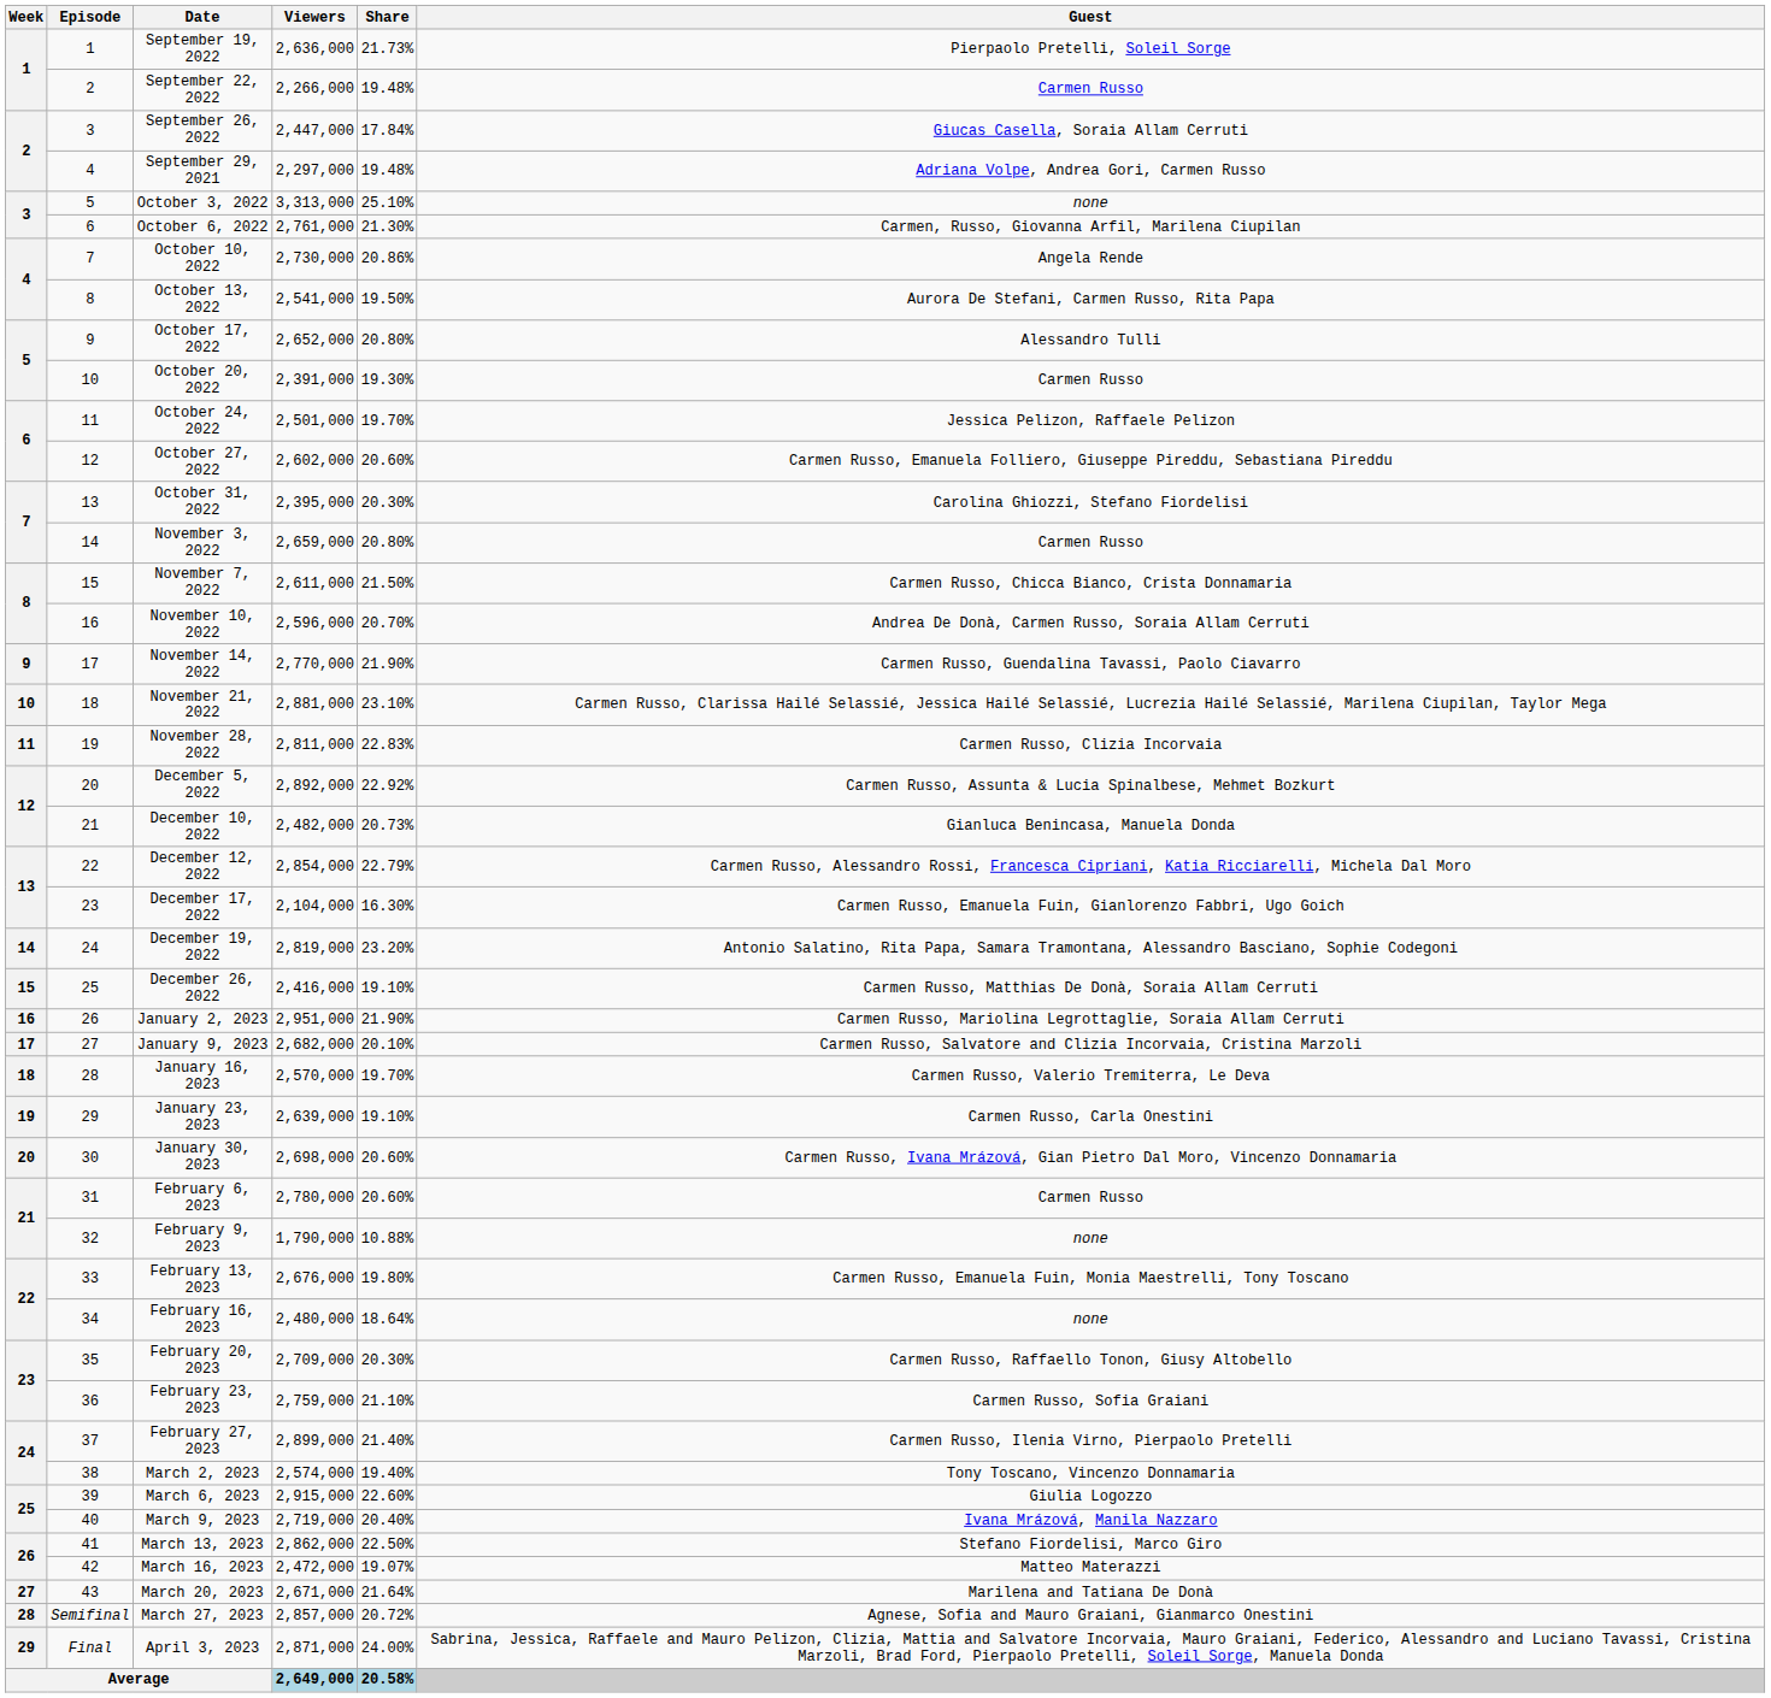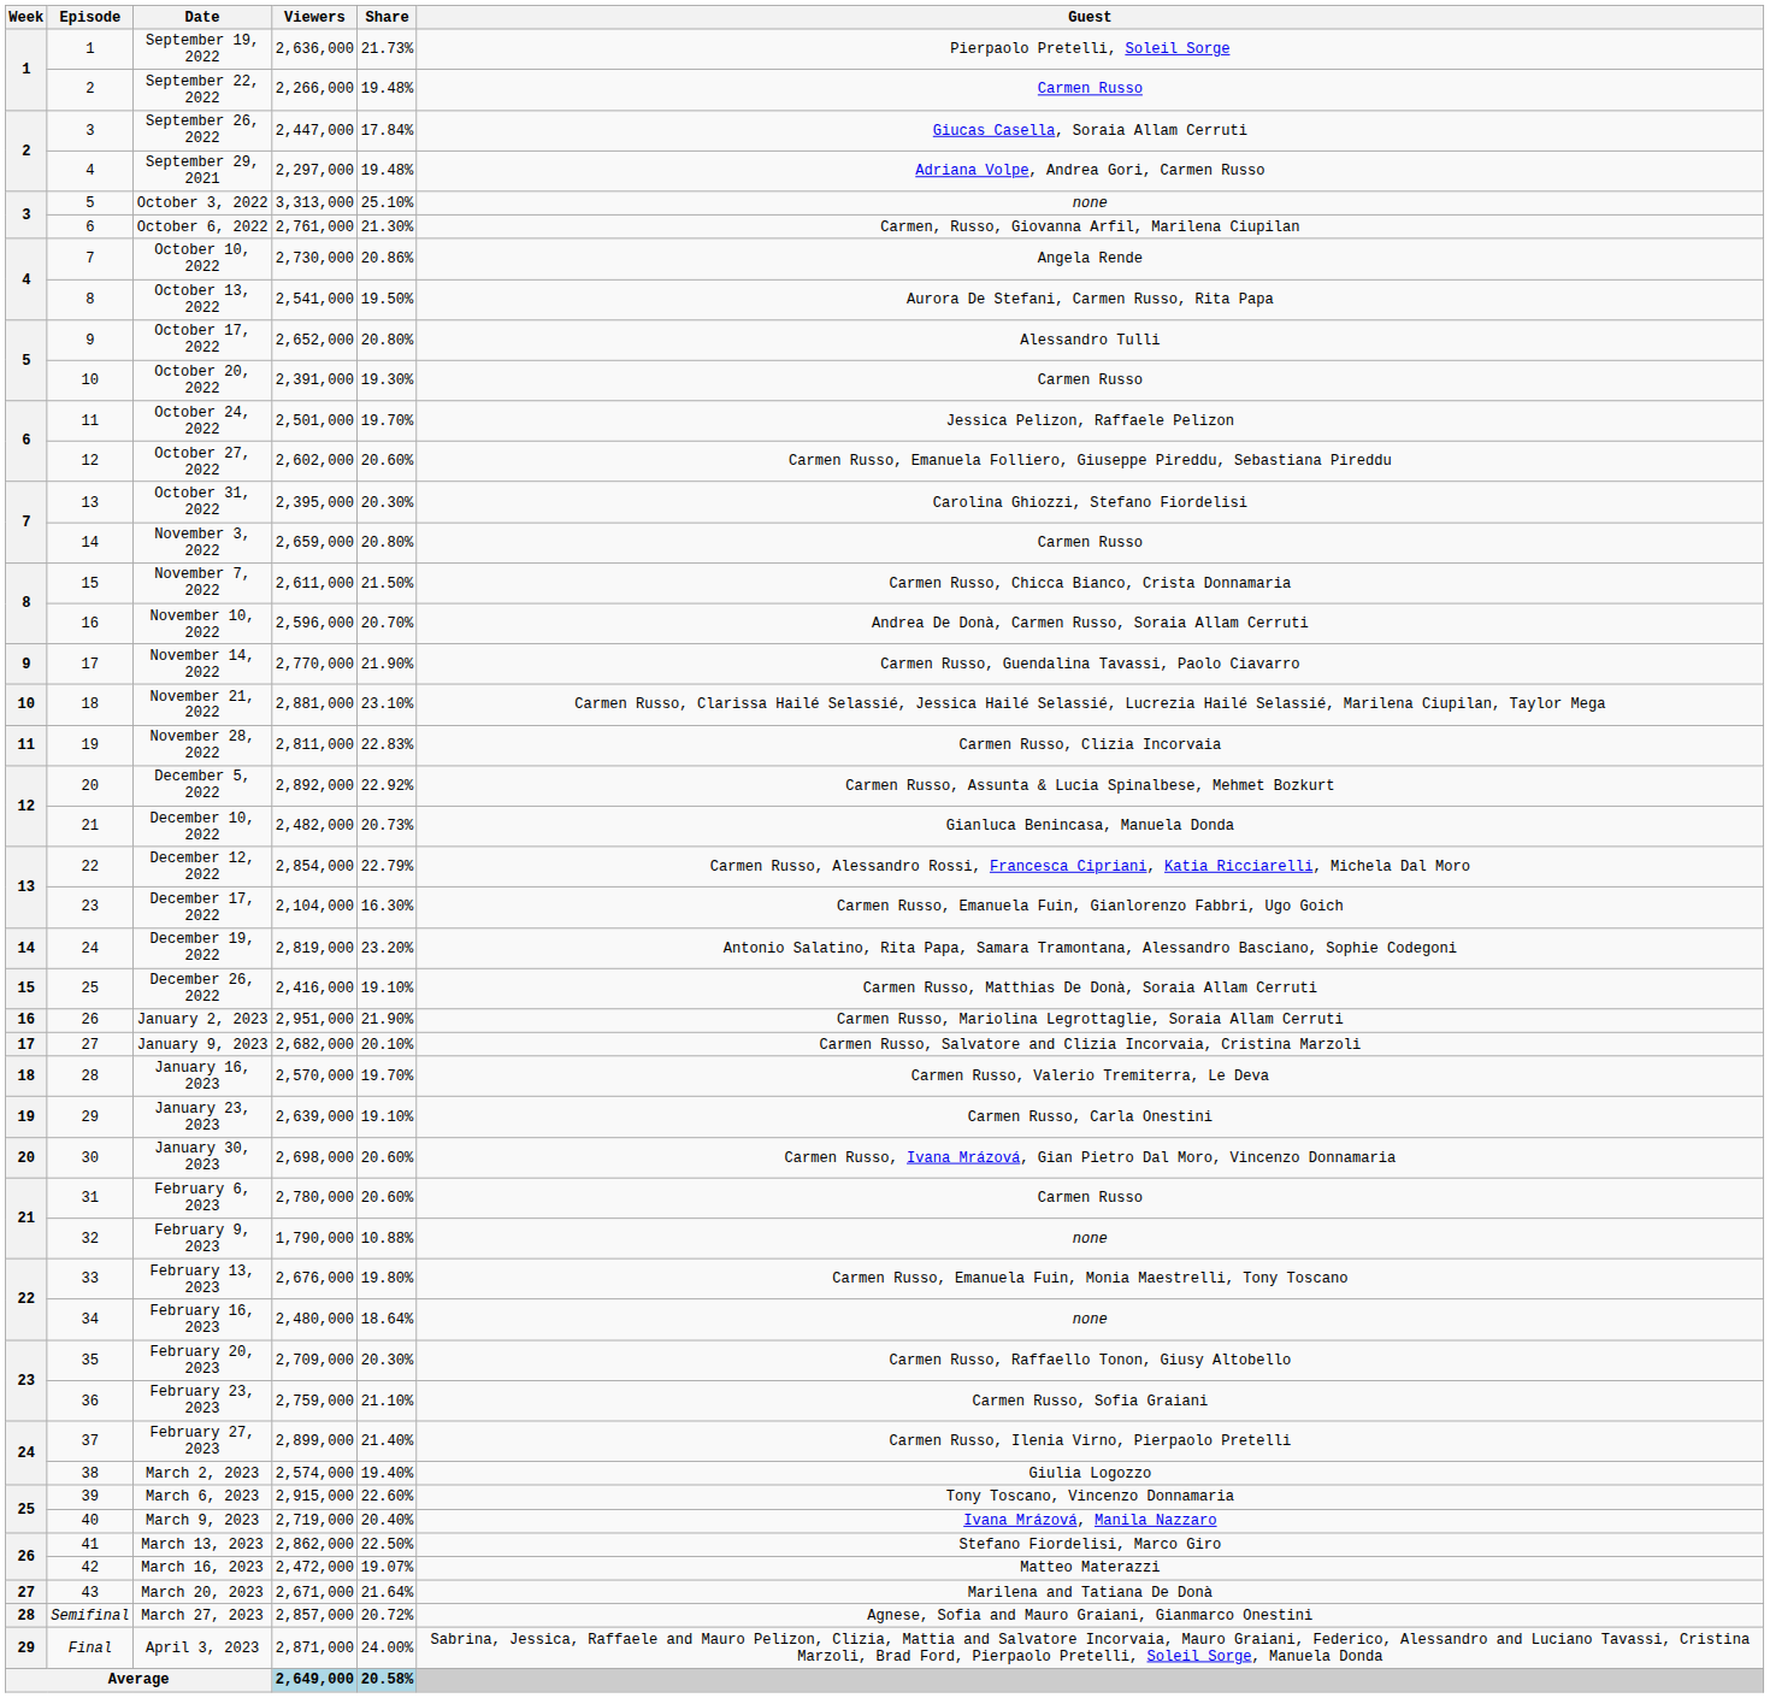March 2, 2023 | Guest: Tony Toscano, Vincenzo Donnamaria -> Giulia Logozzo
March 6, 2023 | Guest: Giulia Logozzo -> Tony Toscano, Vincenzo Donnamaria
